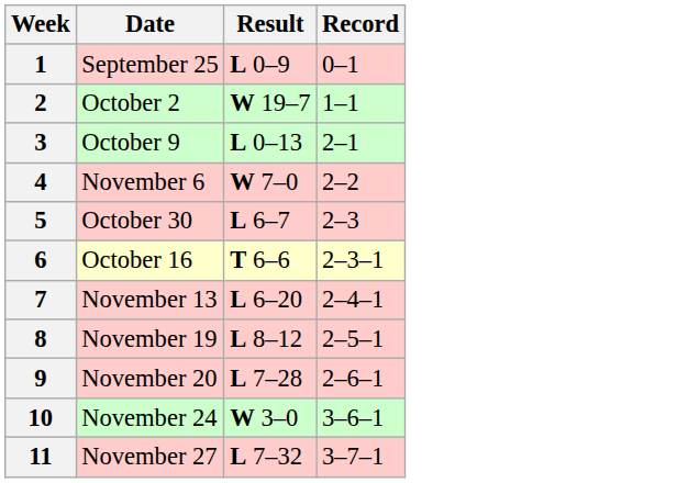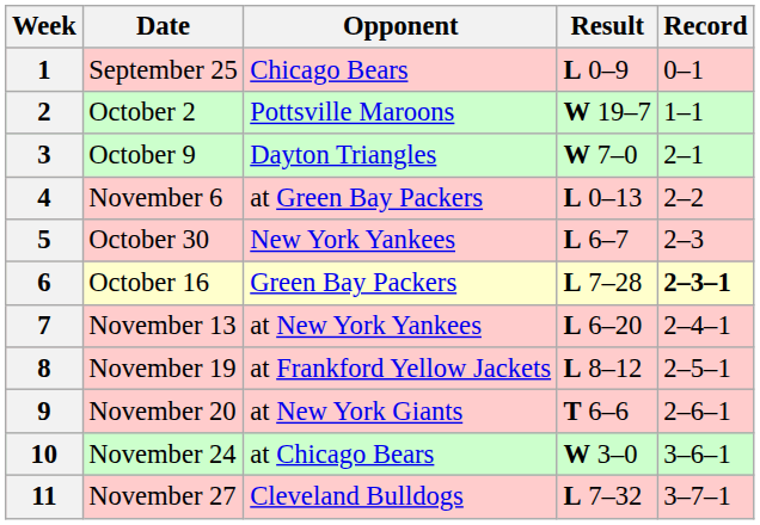+ column: Opponent | Chicago Bears | Pottsville Maroons | Dayton Triangles | at Green Bay Packers | New York Yankees | Green Bay Packers | at New York Yankees | at Frankford Yellow Jackets | at New York Giants | at Chicago Bears | Cleveland Bulldogs
3 | Result: L 0–13 -> W 7–0
4 | Result: W 7–0 -> L 0–13
6 | Result: T 6–6 -> L 7–28
6 | Record: normal -> bold
9 | Result: L 7–28 -> T 6–6
